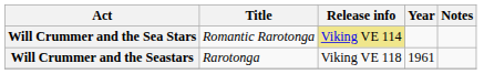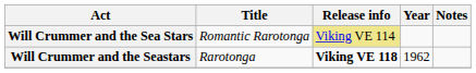Will Crummer and the Seastars | Release info: normal -> bold
Will Crummer and the Seastars | Year: 1961 -> 1962
